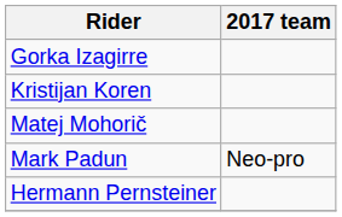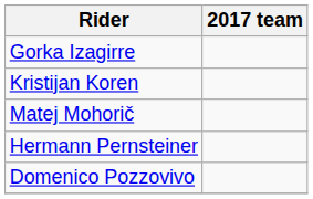- row: Mark Padun | Neo-pro
+ row: Domenico Pozzovivo
